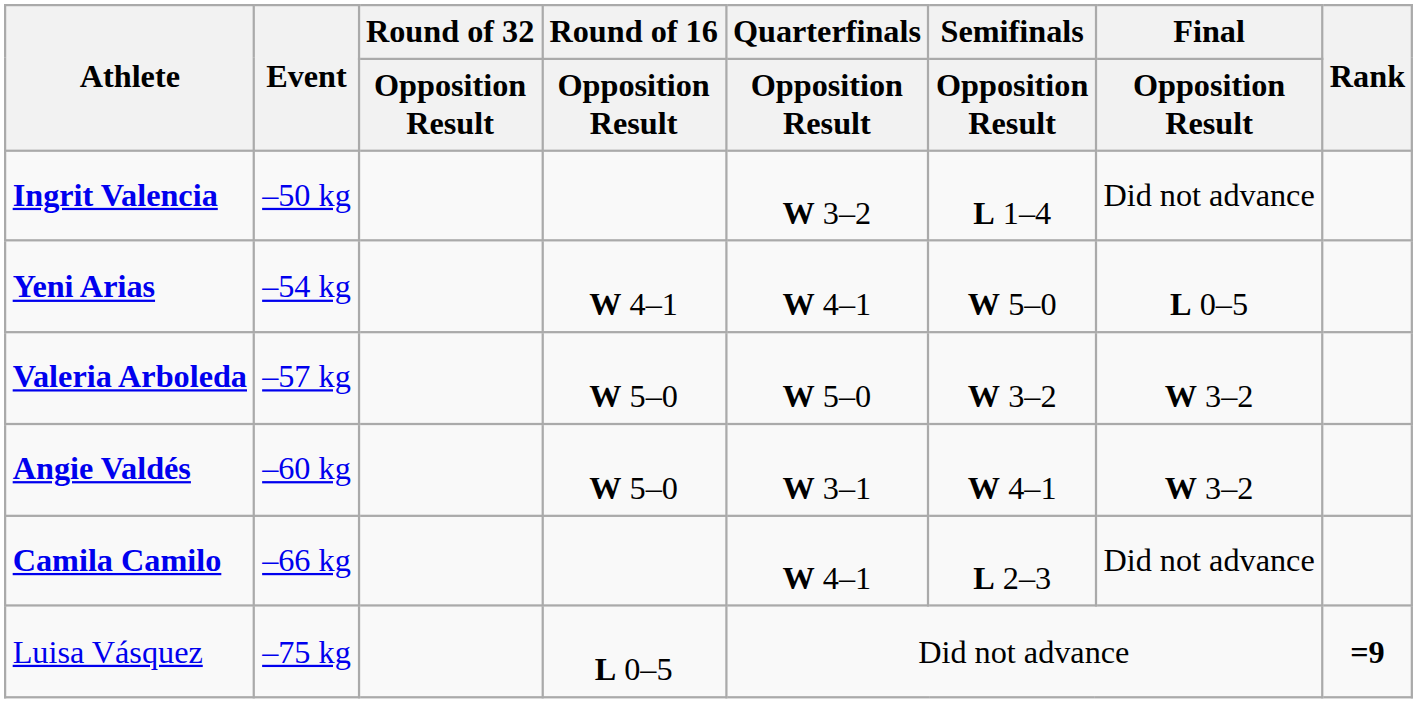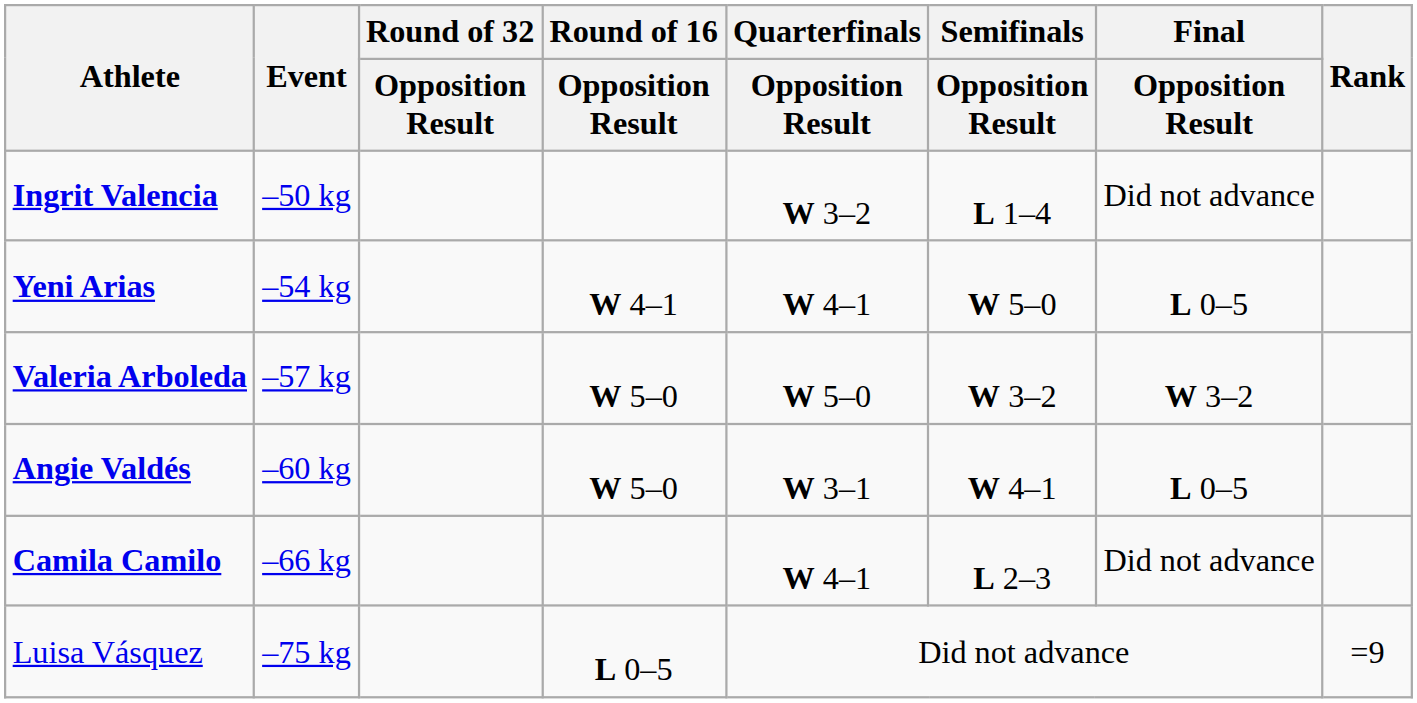Angie Valdés | Final / Opposition Result: W 3–2 -> L 0–5
Luisa Vásquez | Rank: bold -> normal
